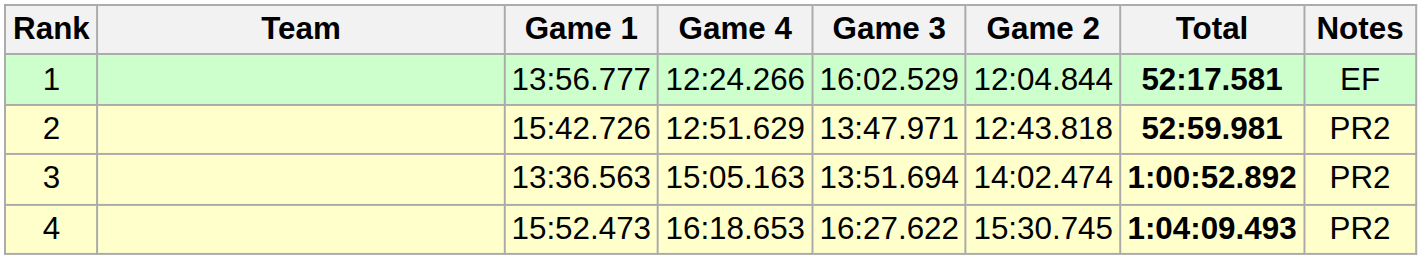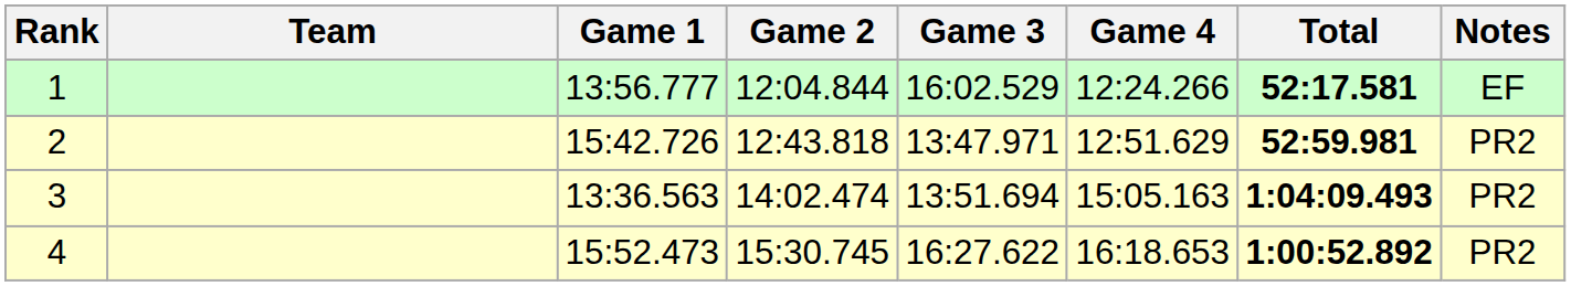columns swapped: Game 2 <-> Game 4
3 | Total: 1:00:52.892 -> 1:04:09.493
4 | Total: 1:04:09.493 -> 1:00:52.892
